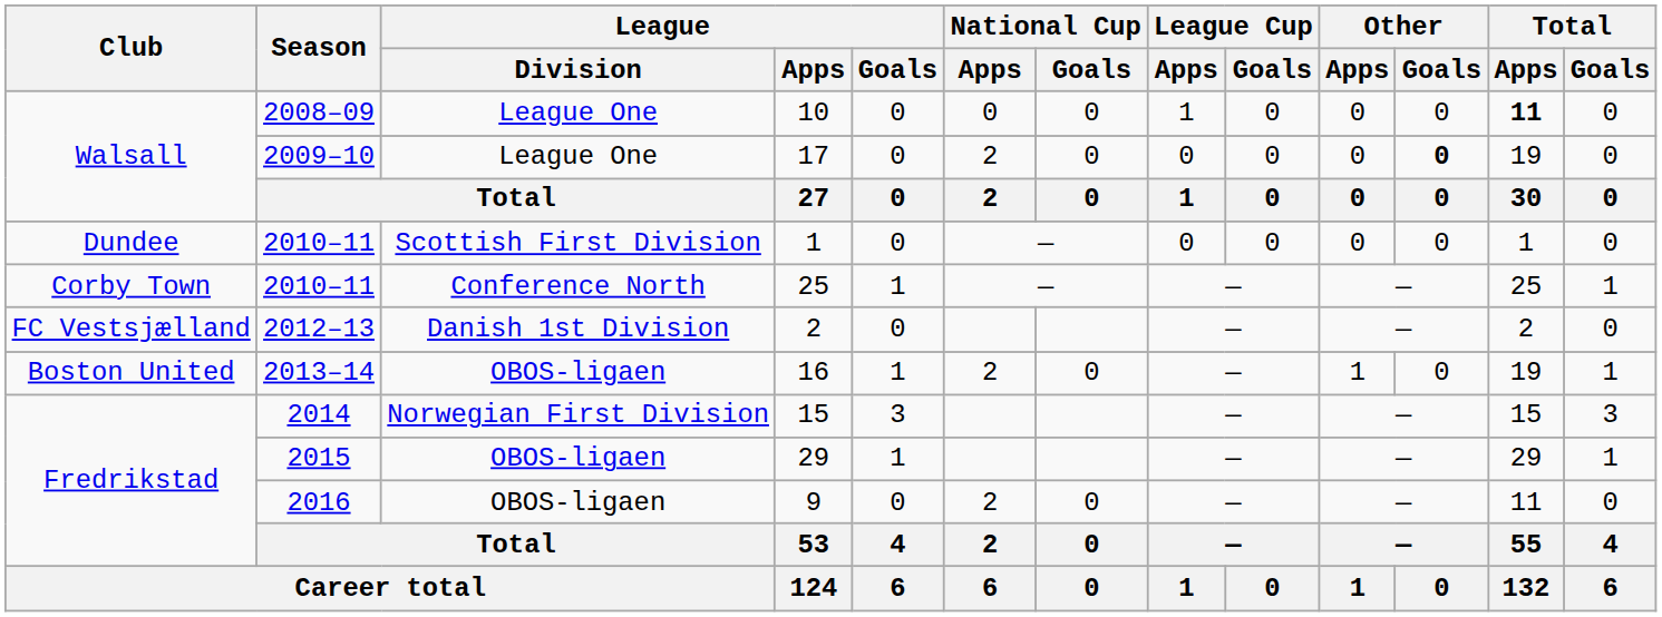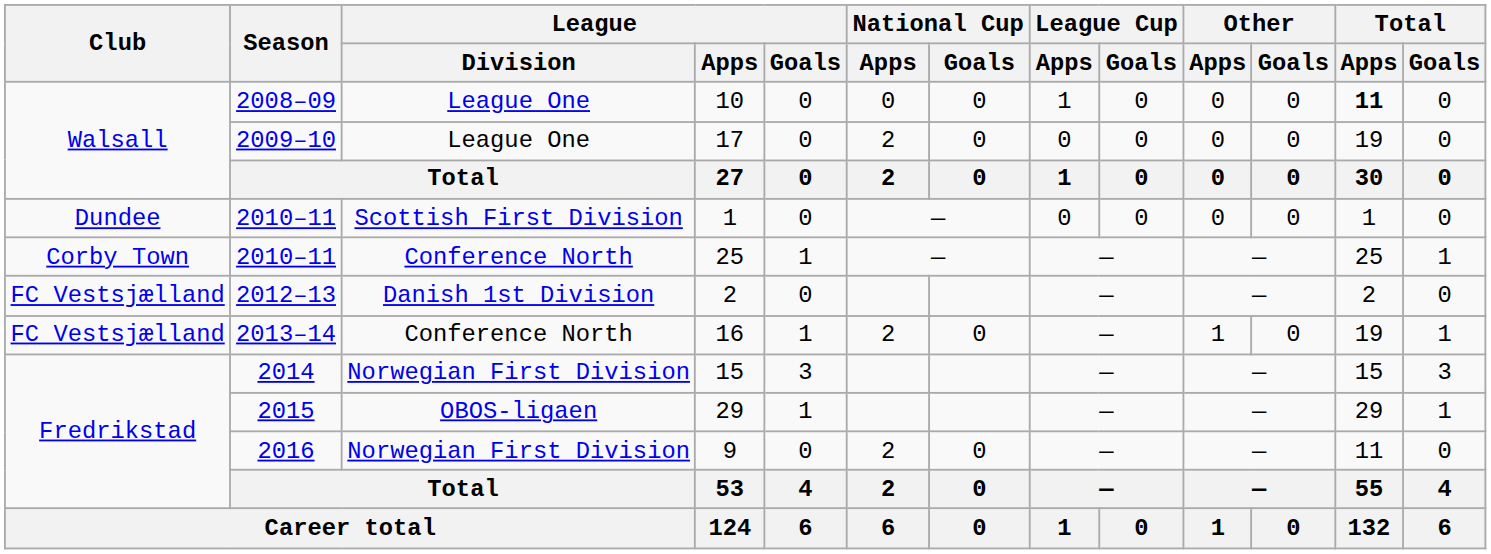17 | Other / Goals: bold -> normal
16 | Club: Boston United -> FC Vestsjælland
16 | League / Division: OBOS-ligaen -> Conference North
9 | League / Division: OBOS-ligaen -> Norwegian First Division
